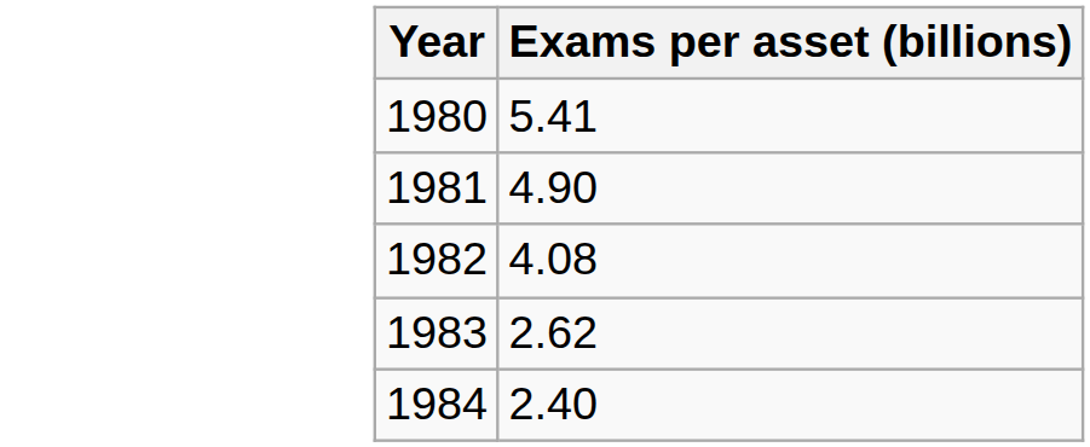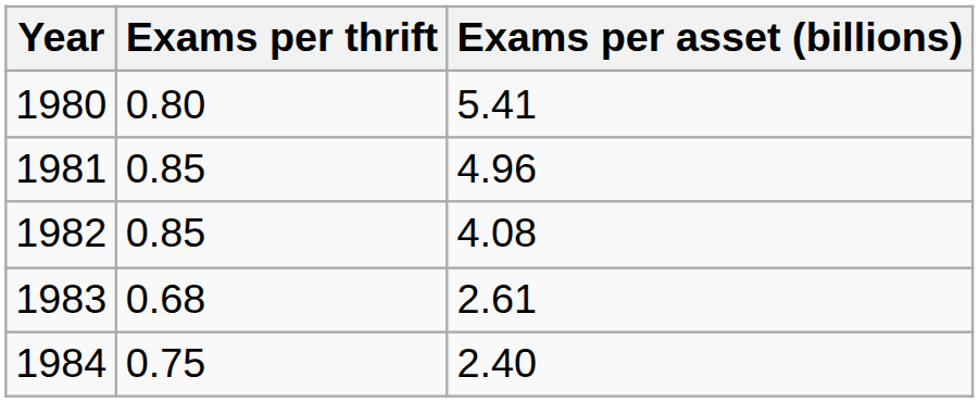+ column: Exams per thrift | 0.80 | 0.85 | 0.85 | 0.68 | 0.75
1981 | Exams per asset (billions): 4.90 -> 4.96
1983 | Exams per asset (billions): 2.62 -> 2.61
